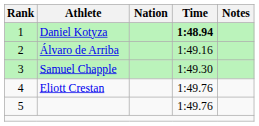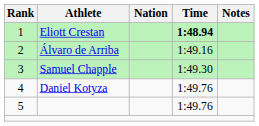1 | Athlete: Daniel Kotyza -> Eliott Crestan
4 | Athlete: Eliott Crestan -> Daniel Kotyza
